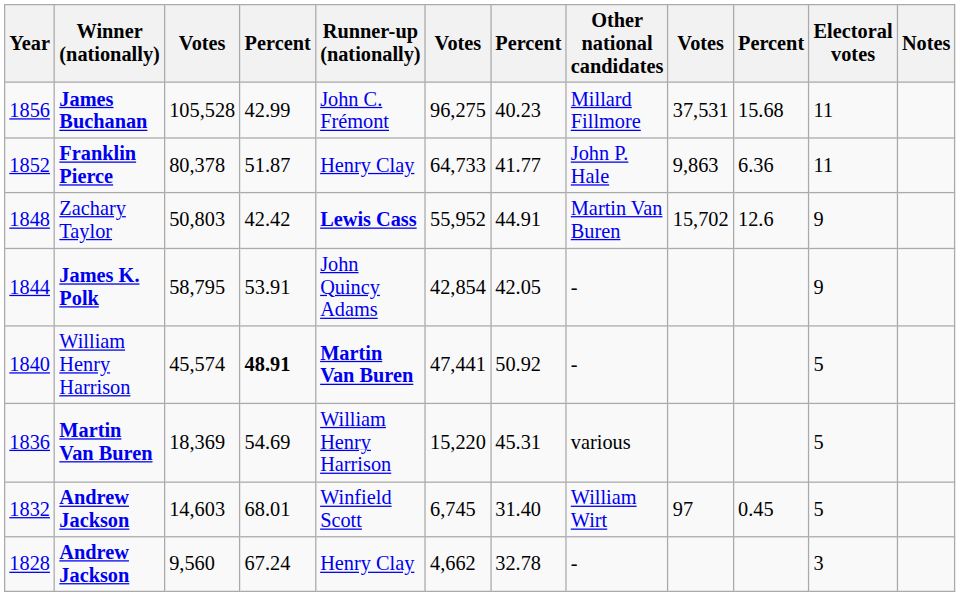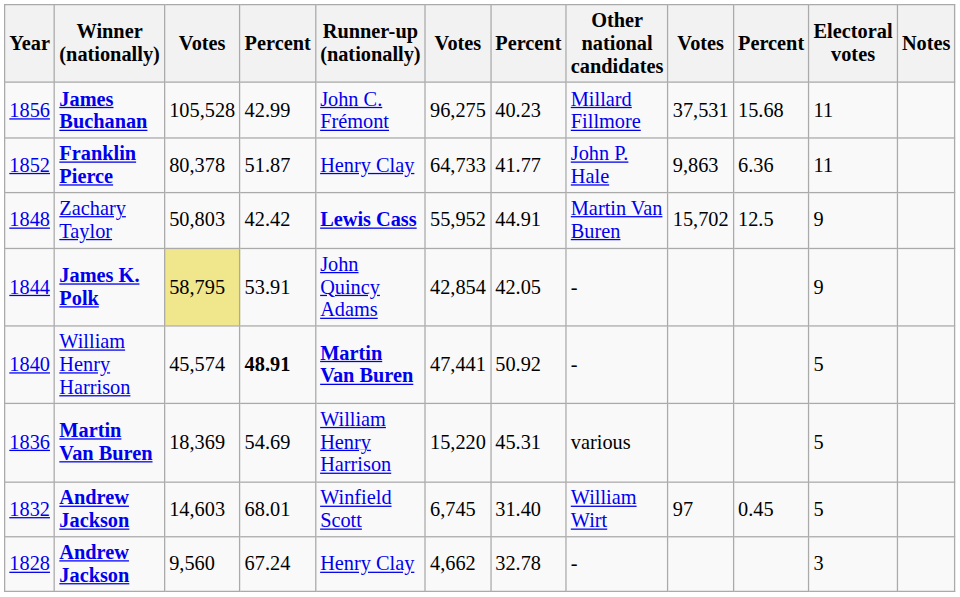1848 | column 10: 12.6 -> 12.5
1844 | column 3: no background -> khaki background
